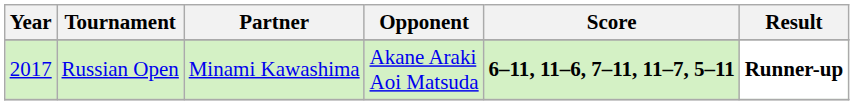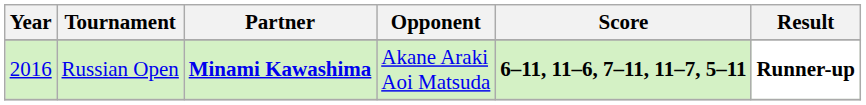Russian Open | Year: 2017 -> 2016
Russian Open | Partner: normal -> bold
